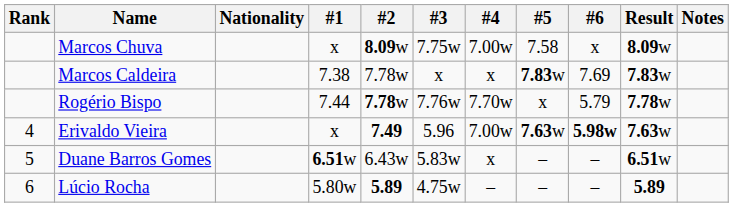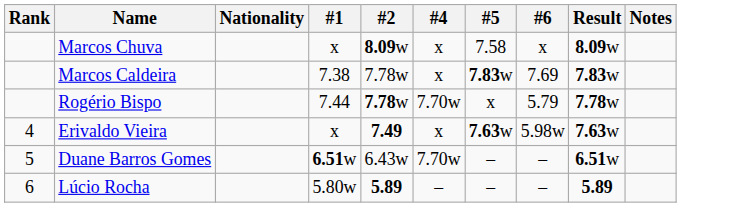- column: #3 | 7.75w | x | 7.76w | 5.96 | 5.83w | 4.75w
Marcos Chuva | #4: 7.00w -> x
Erivaldo Vieira | #4: 7.00w -> x
Erivaldo Vieira | #6: bold -> normal
Duane Barros Gomes | #4: x -> 7.70w
